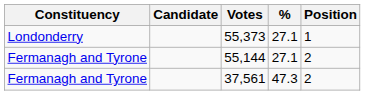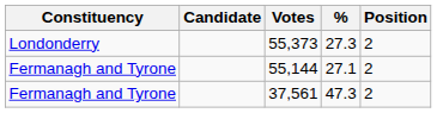55,373 | %: 27.1 -> 27.3
55,373 | Position: 1 -> 2
